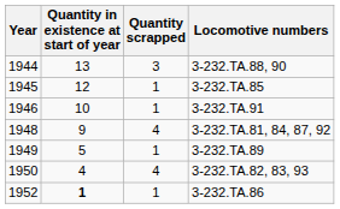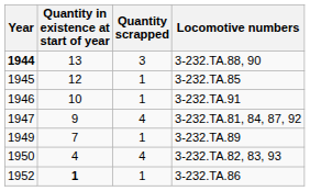3-232.TA.88, 90 | Year: normal -> bold
3-232.TA.81, 84, 87, 92 | Year: 1948 -> 1947
3-232.TA.89 | Quantity in existence at start of year: 5 -> 7
